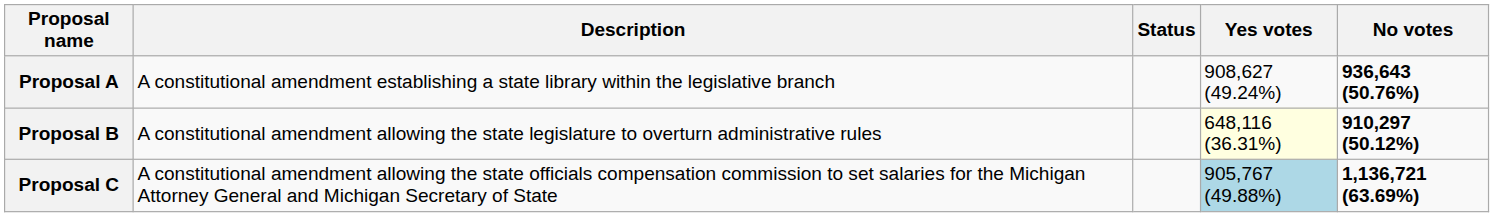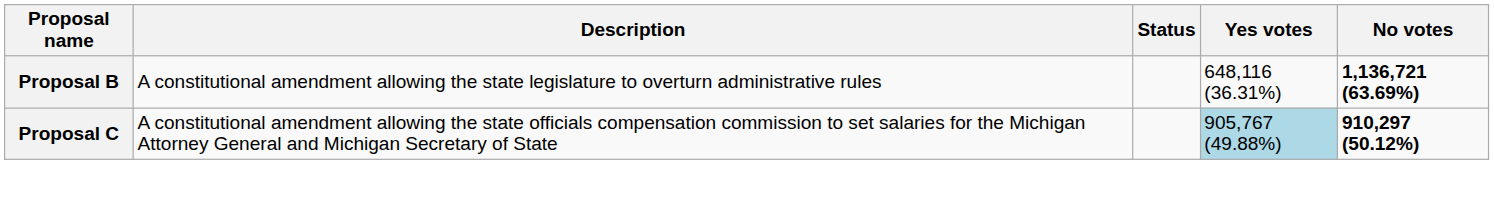- row: Proposal A | A constitutional amendment establishing a state library within the legislative branch | 908,627 (49.24%) | 936,643 (50.76%)
Proposal B | Yes votes: lightyellow background -> no background
Proposal B | No votes: 910,297 (50.12%) -> 1,136,721 (63.69%)
Proposal C | No votes: 1,136,721 (63.69%) -> 910,297 (50.12%)
